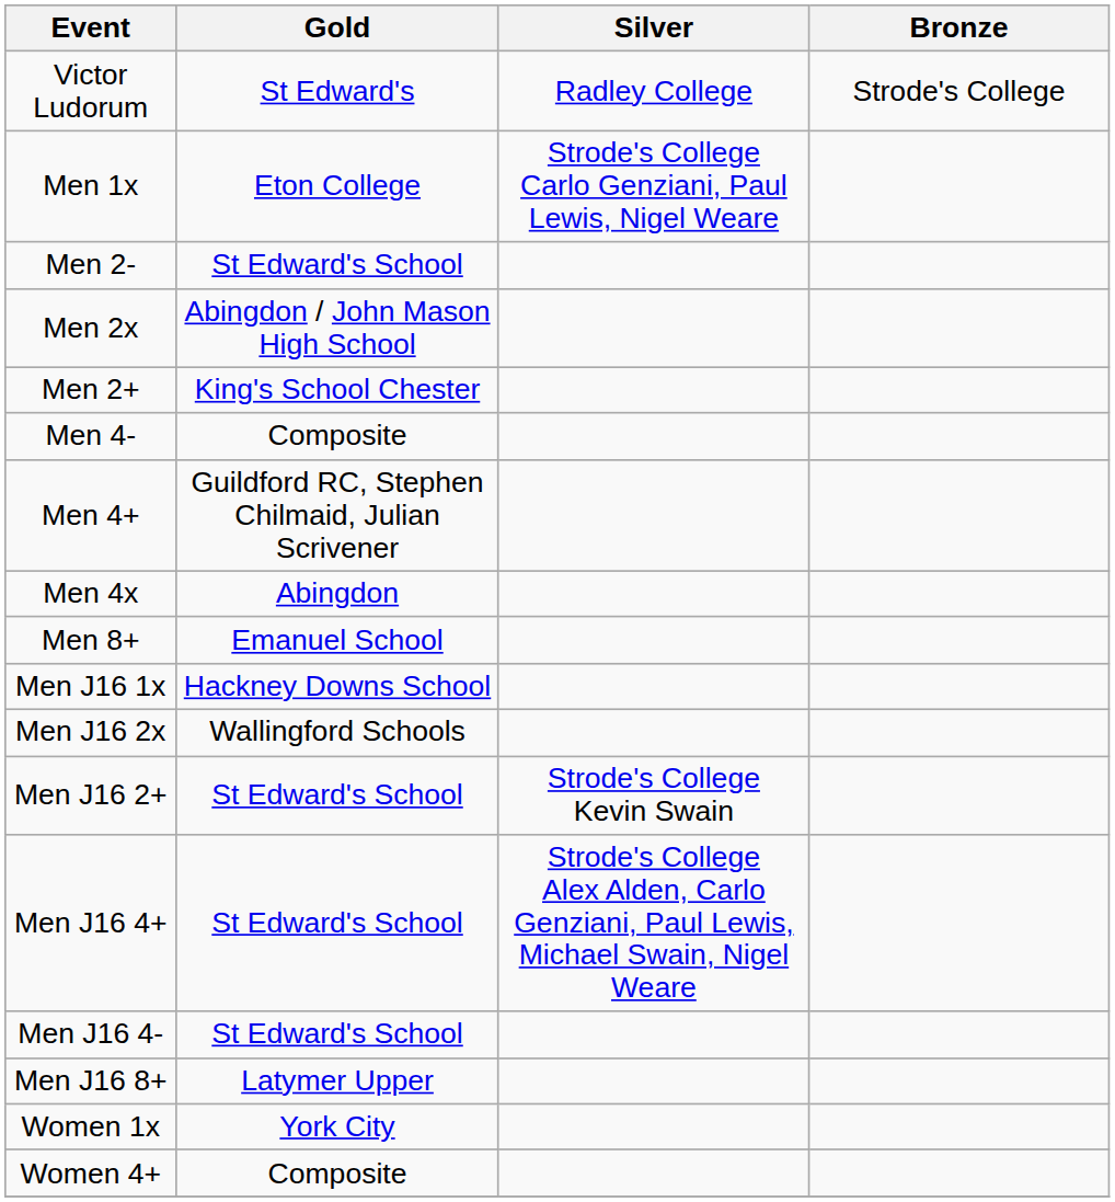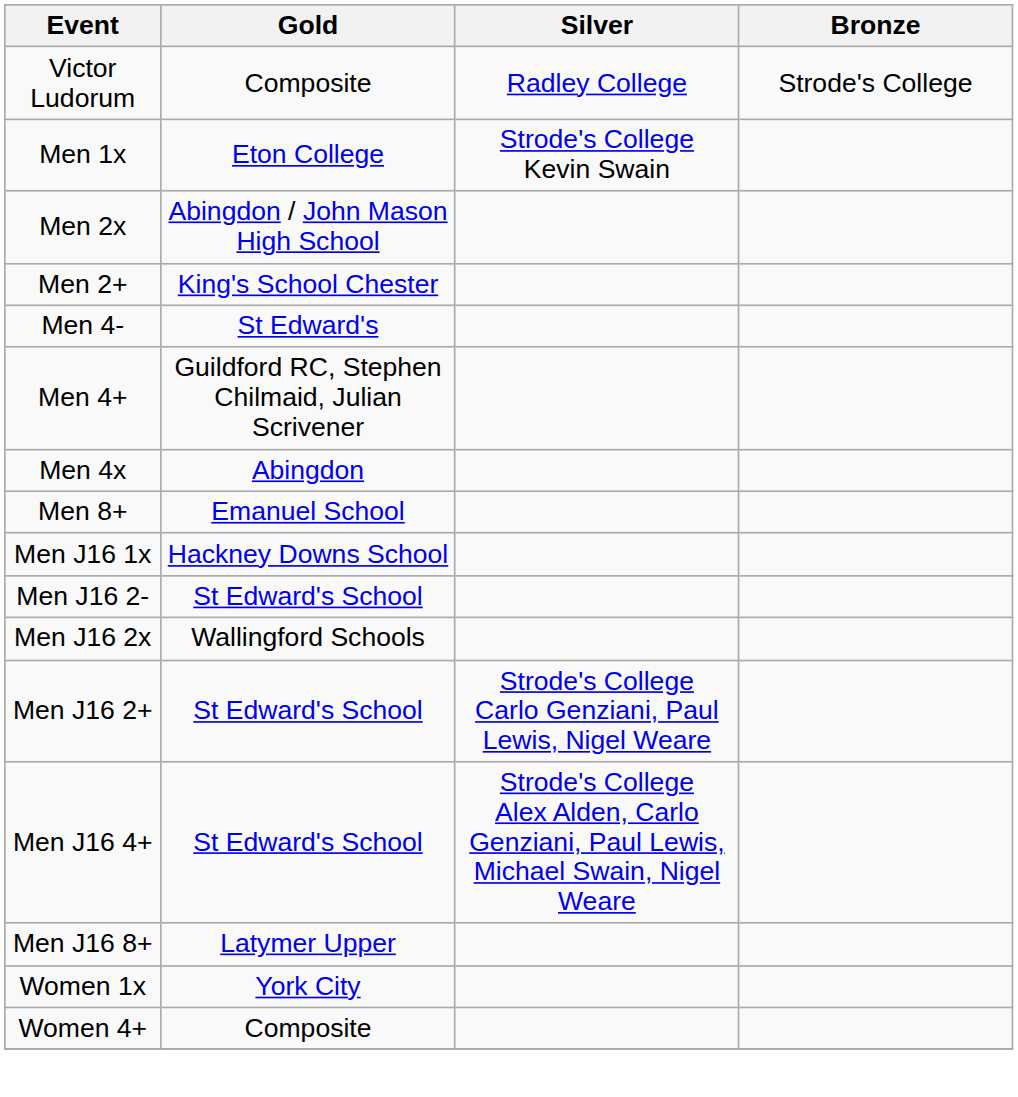Victor Ludorum | Gold: St Edward's -> Composite
Men 1x | Silver: Strode's College Carlo Genziani, Paul Lewis, Nigel Weare -> Strode's College Kevin Swain
- row: Men 2- | St Edward's School
Men 4- | Gold: Composite -> St Edward's
+ row: Men J16 2- | St Edward's School
Men J16 2+ | Silver: Strode's College Kevin Swain -> Strode's College Carlo Genziani, Paul Lewis, Nigel Weare
- row: Men J16 4- | St Edward's School
